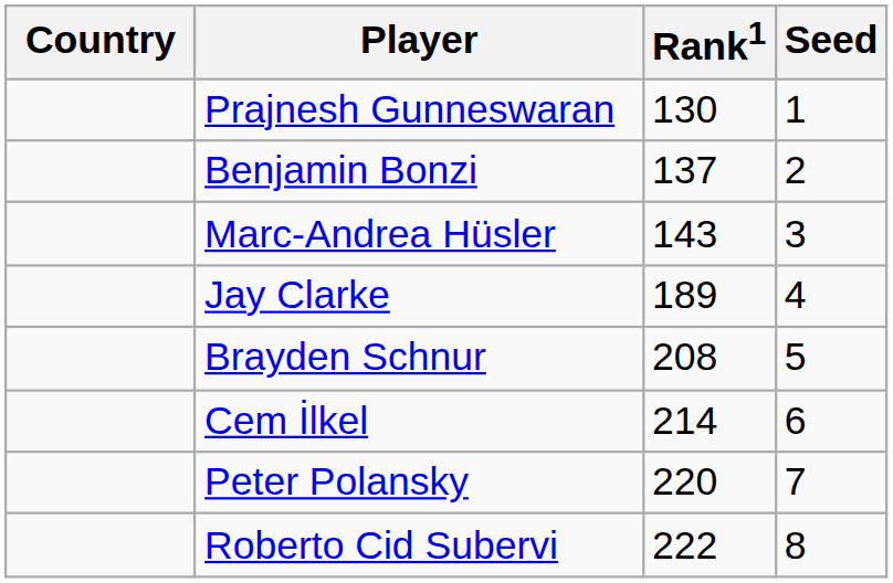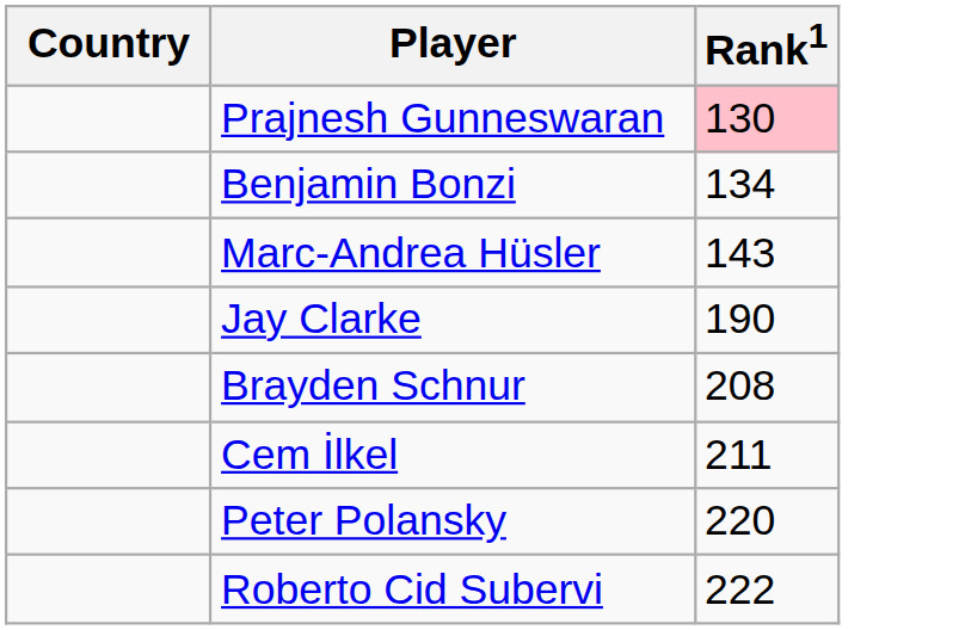- column: Seed | 1 | 2 | 3 | 4 | 5 | 6 | 7 | 8
Prajnesh Gunneswaran | Rank1: no background -> pink background
Benjamin Bonzi | Rank1: 137 -> 134
Jay Clarke | Rank1: 189 -> 190
Cem İlkel | Rank1: 214 -> 211
